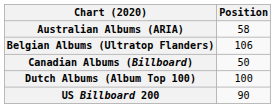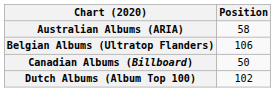Dutch Albums (Album Top 100) | Position: 100 -> 102
- row: US Billboard 200 | 90
